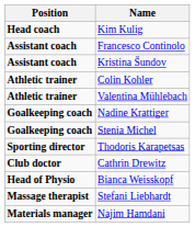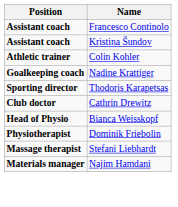- row: Head coach | Kim Kulig
- row: Athletic trainer | Valentina Mühlebach
- row: Goalkeeping coach | Stenia Michel
+ row: Physiotherapist | Dominik Friebolin
